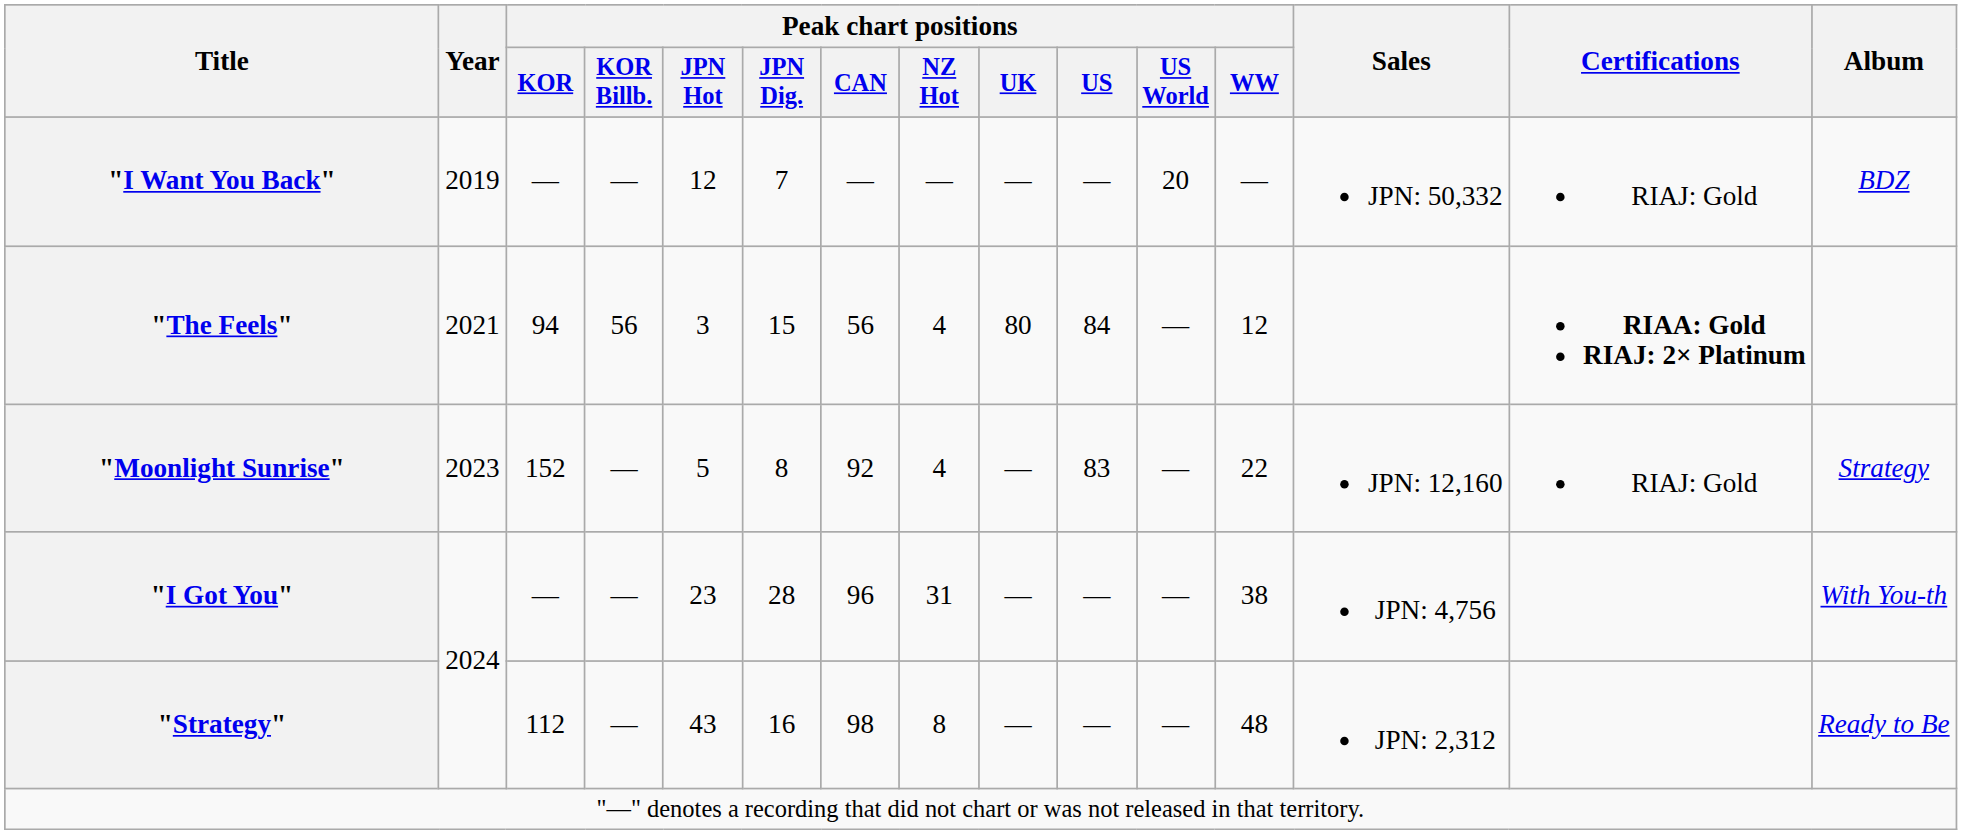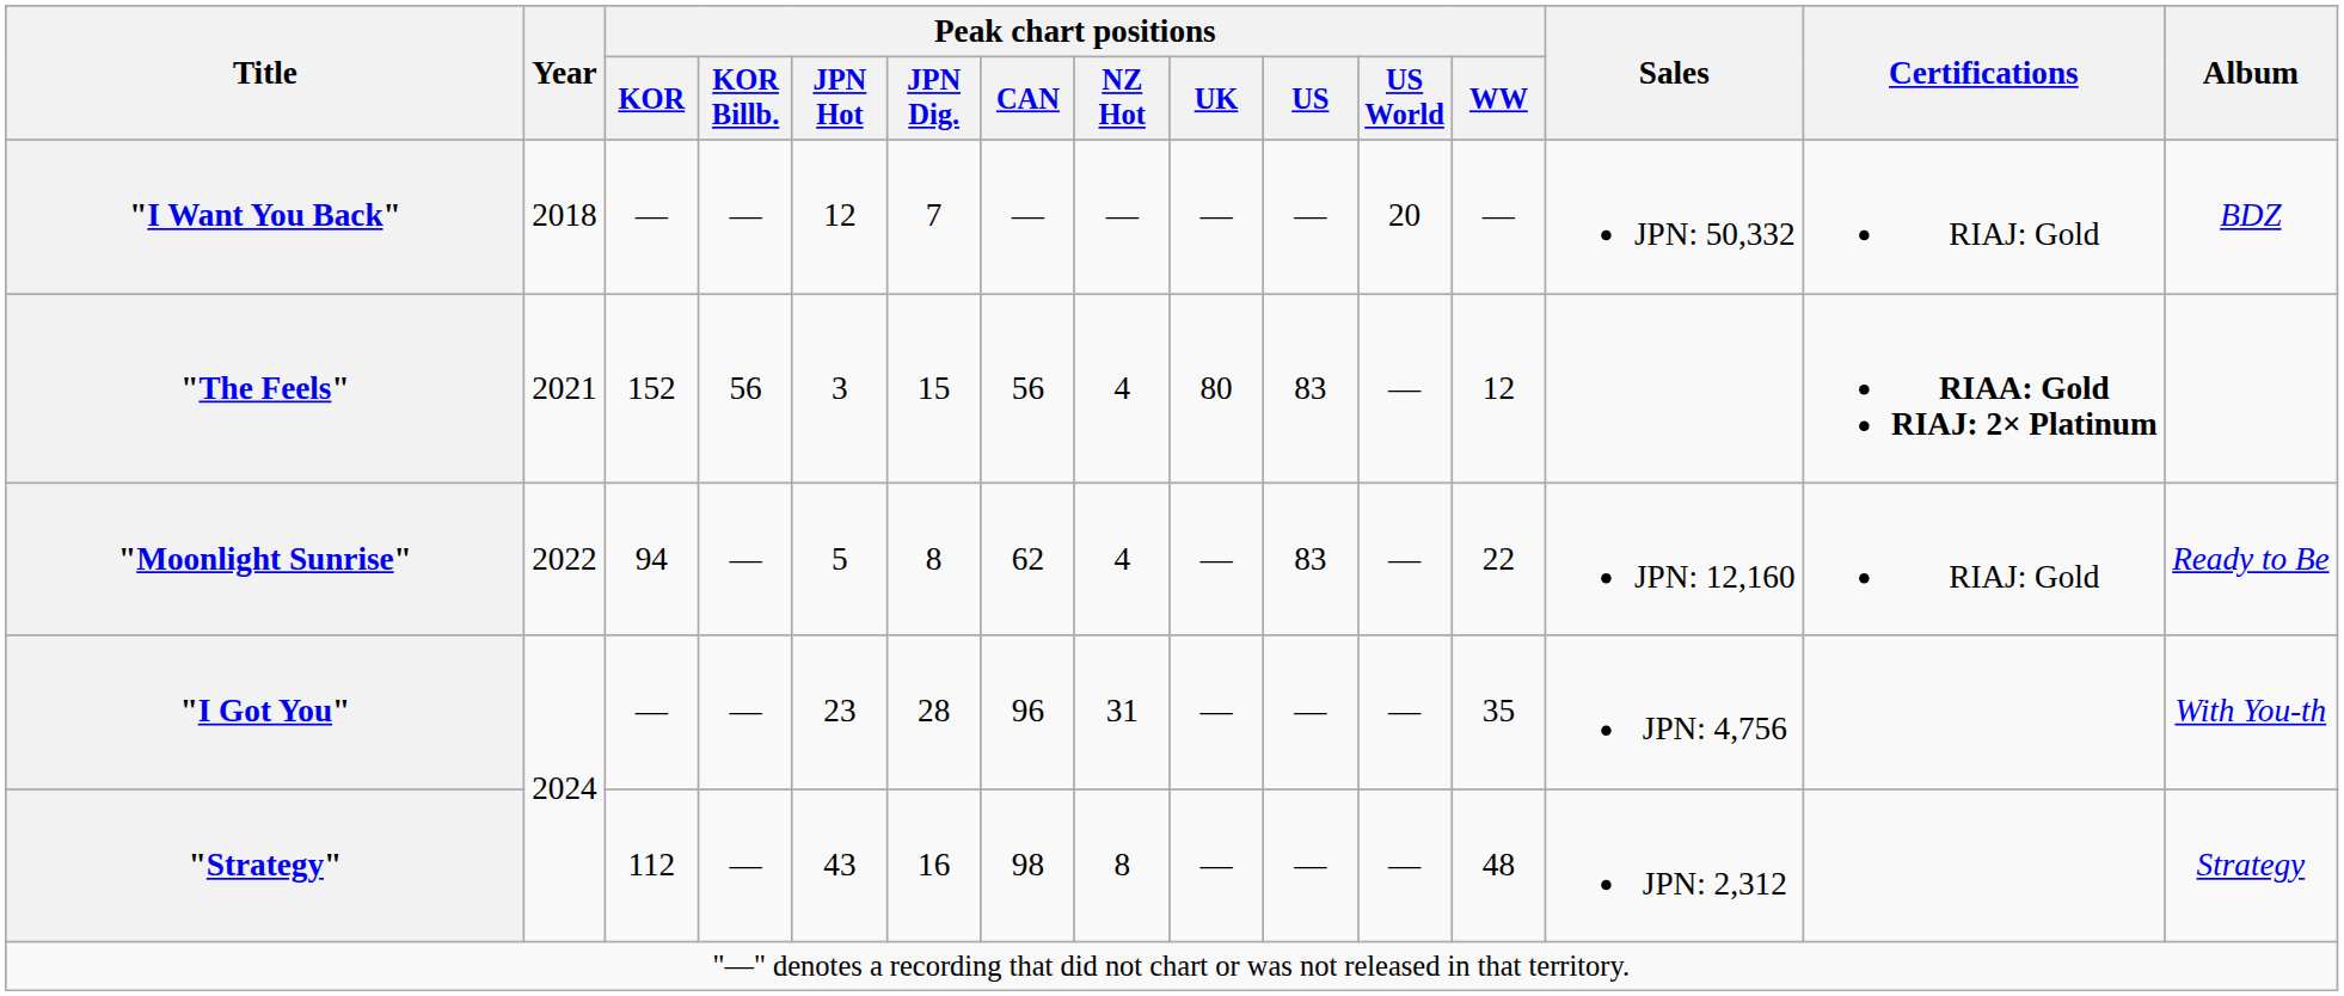"I Want You Back" | Year: 2019 -> 2018
"The Feels" | Peak chart positions / KOR: 94 -> 152
"The Feels" | Peak chart positions / US: 84 -> 83
"Moonlight Sunrise" | Year: 2023 -> 2022
"Moonlight Sunrise" | Peak chart positions / KOR: 152 -> 94
"Moonlight Sunrise" | Peak chart positions / CAN: 92 -> 62
"Moonlight Sunrise" | Album: Strategy -> Ready to Be
"I Got You" | Peak chart positions / WW: 38 -> 35
"Strategy" | Album: Ready to Be -> Strategy
